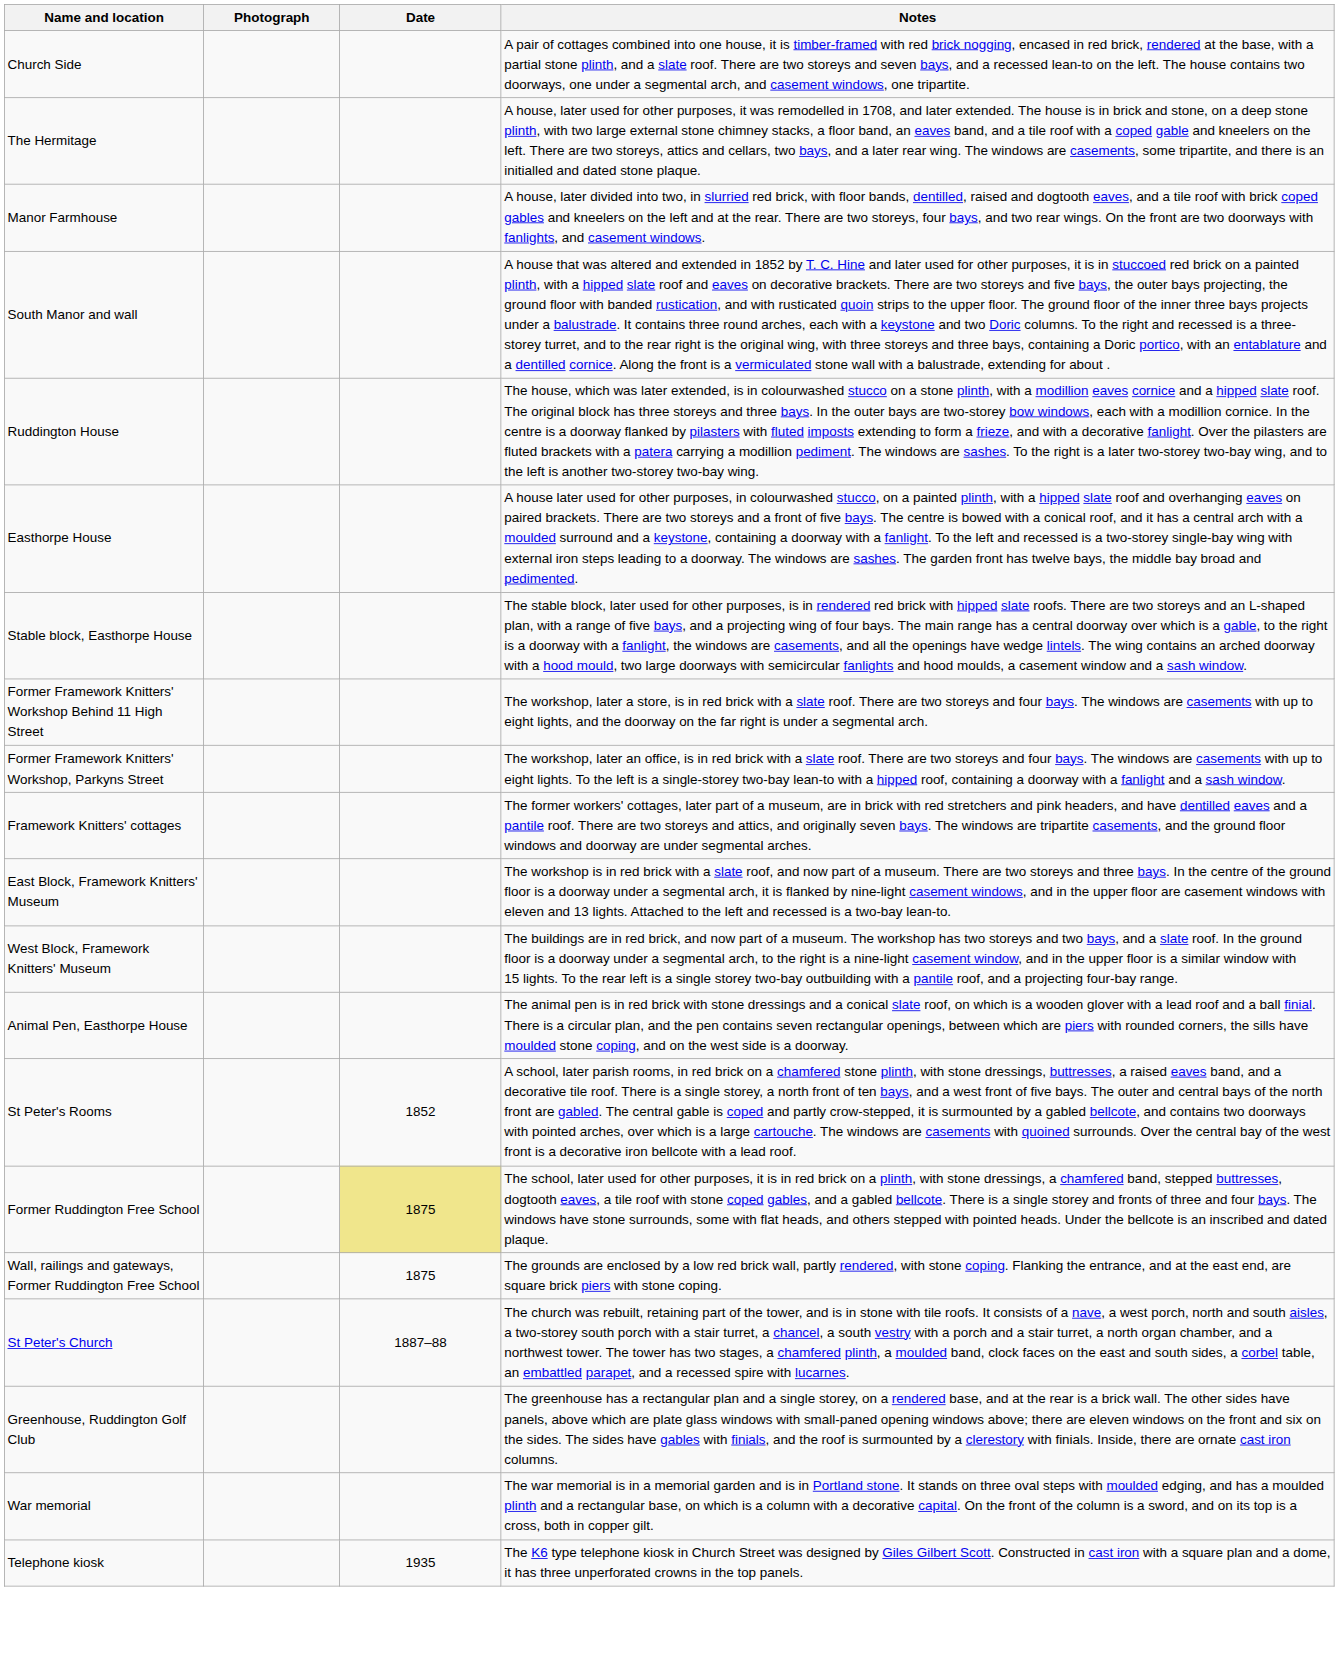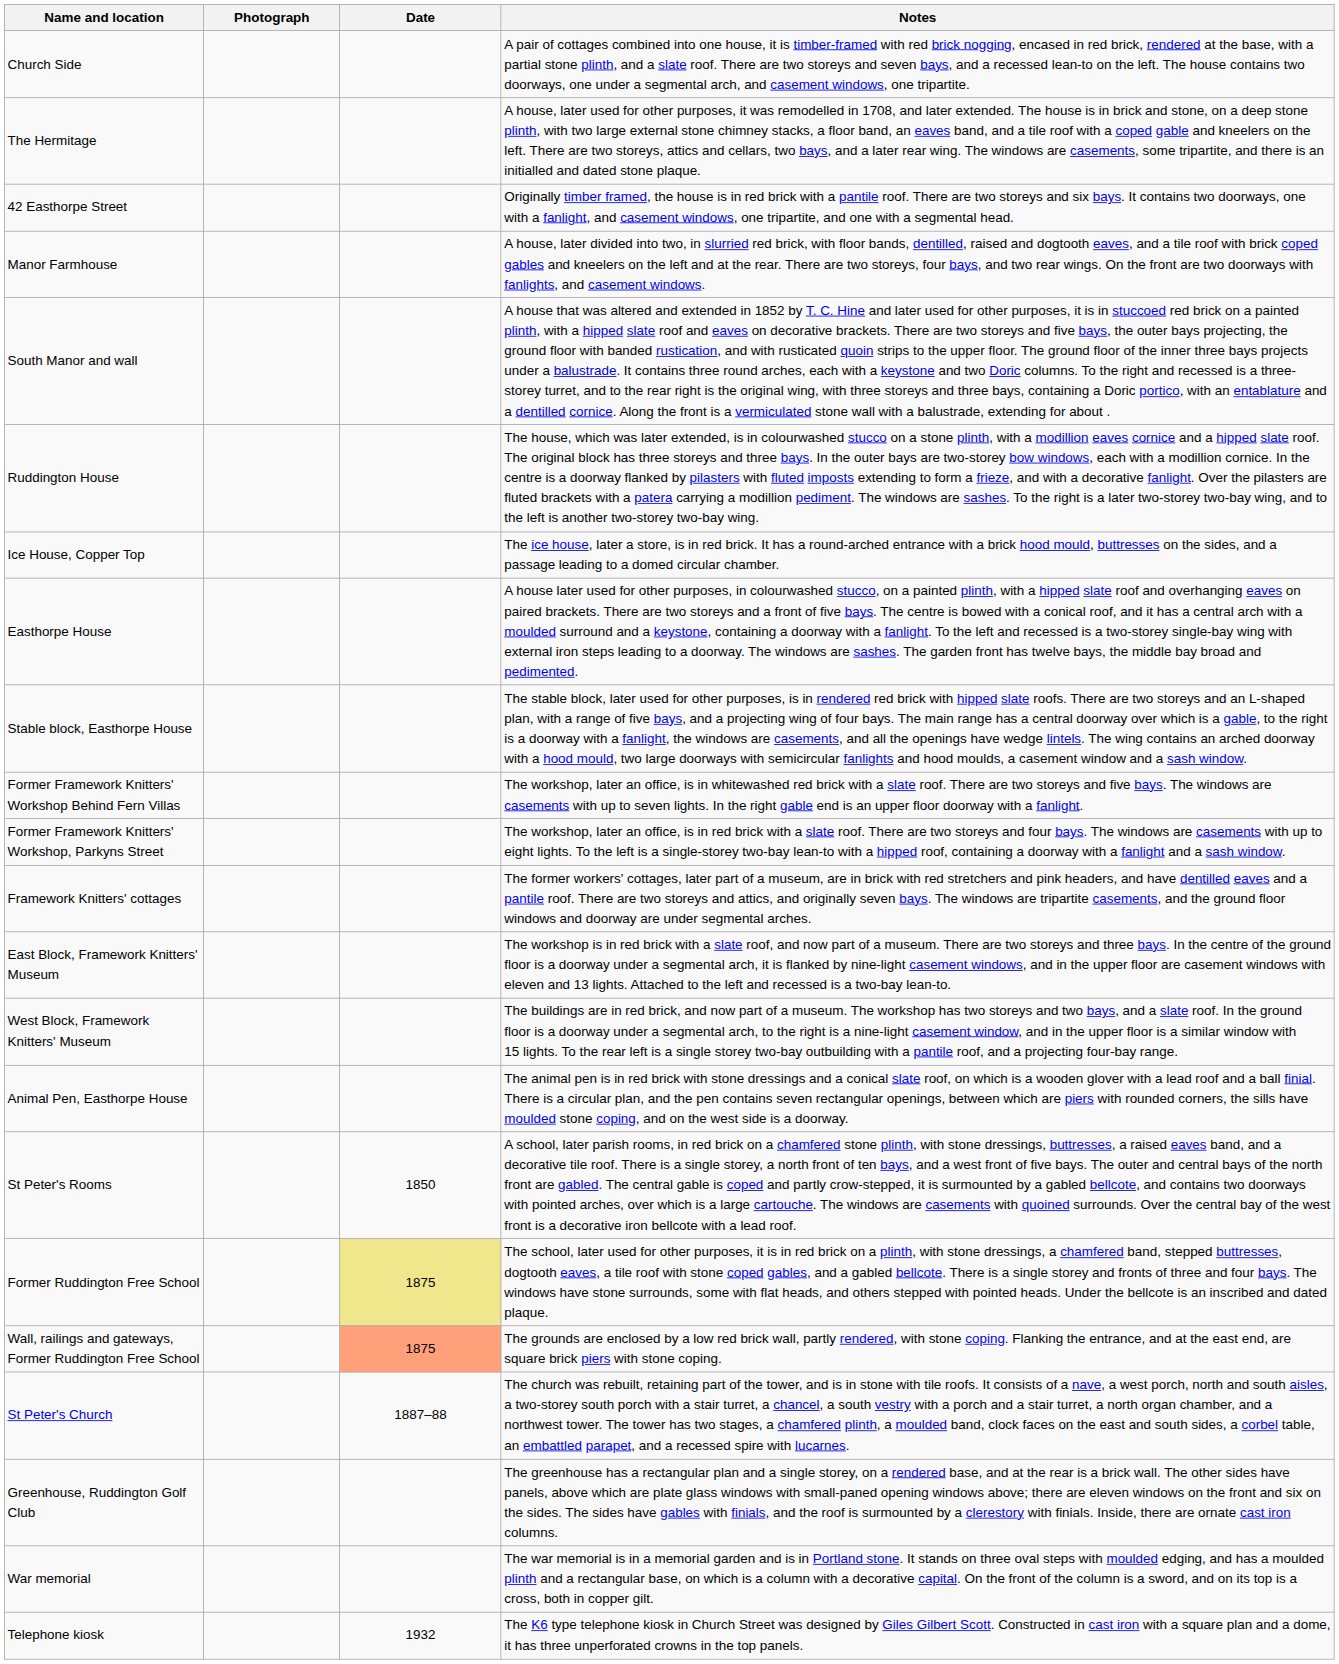+ row: 42 Easthorpe Street | Originally timber framed, the house is in red brick with a pantile roof. There are two storeys and six bays. It contains two doorways, one with a fanlight, and casement windows, one tripartite, and one with a segmental head.
+ row: Ice House, Copper Top | The ice house, later a store, is in red brick. It has a round-arched entrance with a brick hood mould, buttresses on the sides, and a passage leading to a domed circular chamber.
- row: Former Framework Knitters' Workshop Behind 11 High Street | The workshop, later a store, is in red brick with a slate roof. There are two storeys and four bays. The windows are casements with up to eight lights, and the doorway on the far right is under a segmental arch.
+ row: Former Framework Knitters' Workshop Behind Fern Villas | The workshop, later an office, is in whitewashed red brick with a slate roof. There are two storeys and five bays. The windows are casements with up to seven lights. In the right gable end is an upper floor doorway with a fanlight.
St Peter's Rooms | Date: 1852 -> 1850
Wall, railings and gateways, Former Ruddington Free School | Date: no background -> lightsalmon background
Telephone kiosk | Date: 1935 -> 1932
